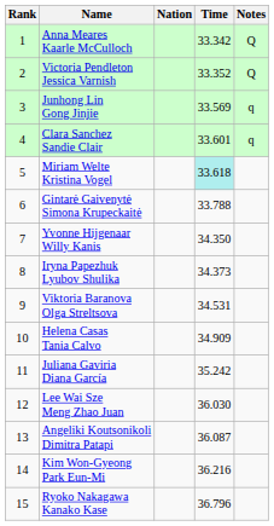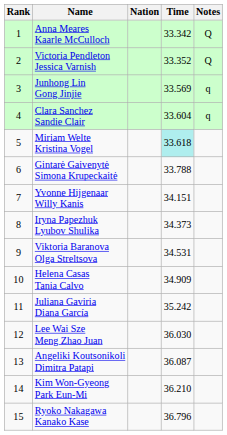Clara Sanchez Sandie Clair | Time: 33.601 -> 33.604
Yvonne Hijgenaar Willy Kanis | Time: 34.350 -> 34.151
Kim Won-Gyeong Park Eun-Mi | Time: 36.216 -> 36.210
